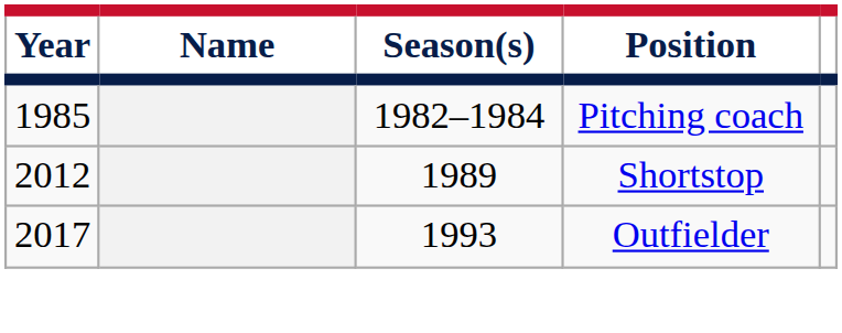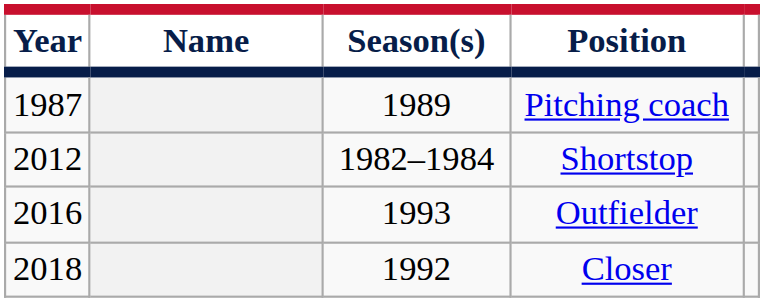Pitching coach | Year: 1985 -> 1987
Pitching coach | Season(s): 1982–1984 -> 1989
Shortstop | Season(s): 1989 -> 1982–1984
Outfielder | Year: 2017 -> 2016
+ row: 2018 | 1992 | Closer
